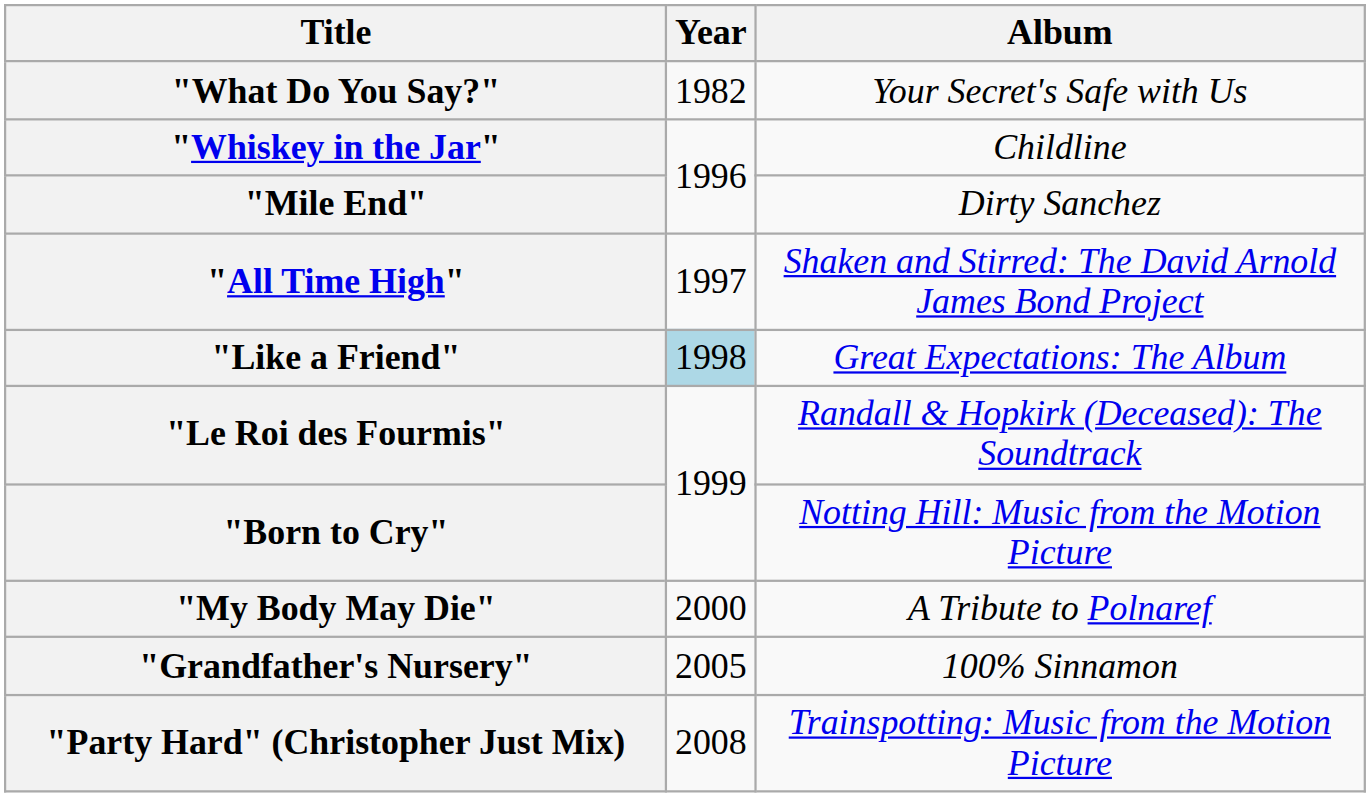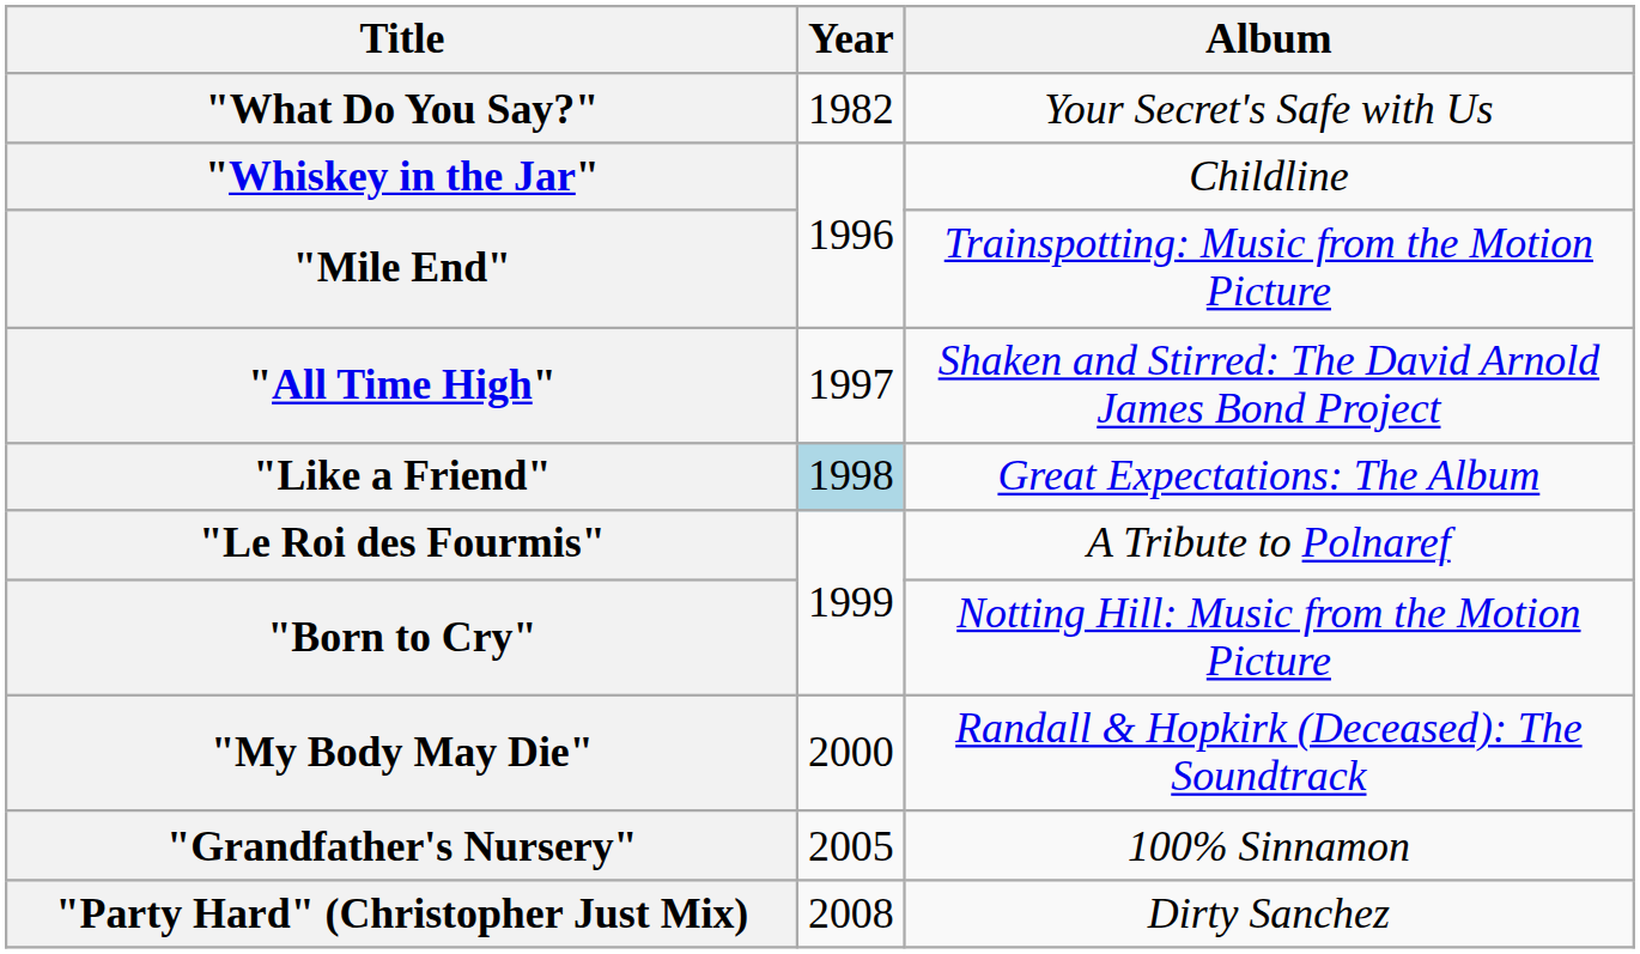"Mile End" | Album: Dirty Sanchez -> Trainspotting: Music from the Motion Picture
"Le Roi des Fourmis" | Album: Randall & Hopkirk (Deceased): The Soundtrack -> A Tribute to Polnaref
"My Body May Die" | Album: A Tribute to Polnaref -> Randall & Hopkirk (Deceased): The Soundtrack
"Party Hard" (Christopher Just Mix) | Album: Trainspotting: Music from the Motion Picture -> Dirty Sanchez
